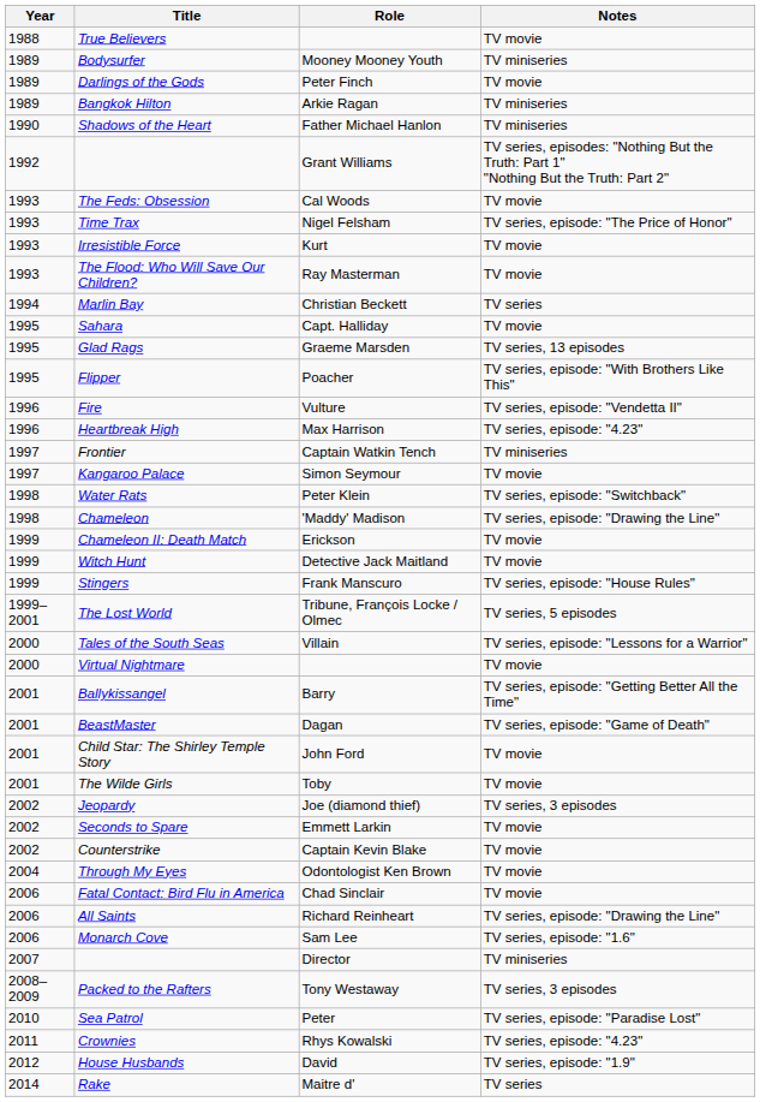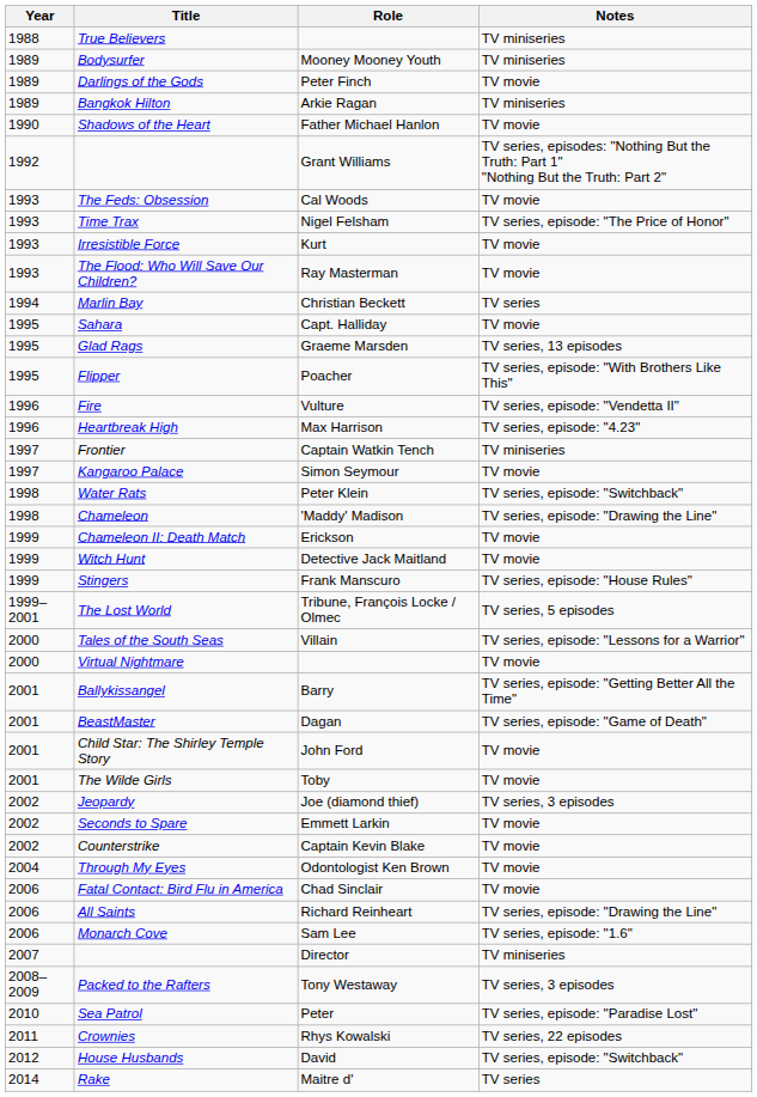True Believers | Notes: TV movie -> TV miniseries
Shadows of the Heart | Notes: TV miniseries -> TV movie
Crownies | Notes: TV series, episode: "4.23" -> TV series, 22 episodes
House Husbands | Notes: TV series, episode: "1.9" -> TV series, episode: "Switchback"
